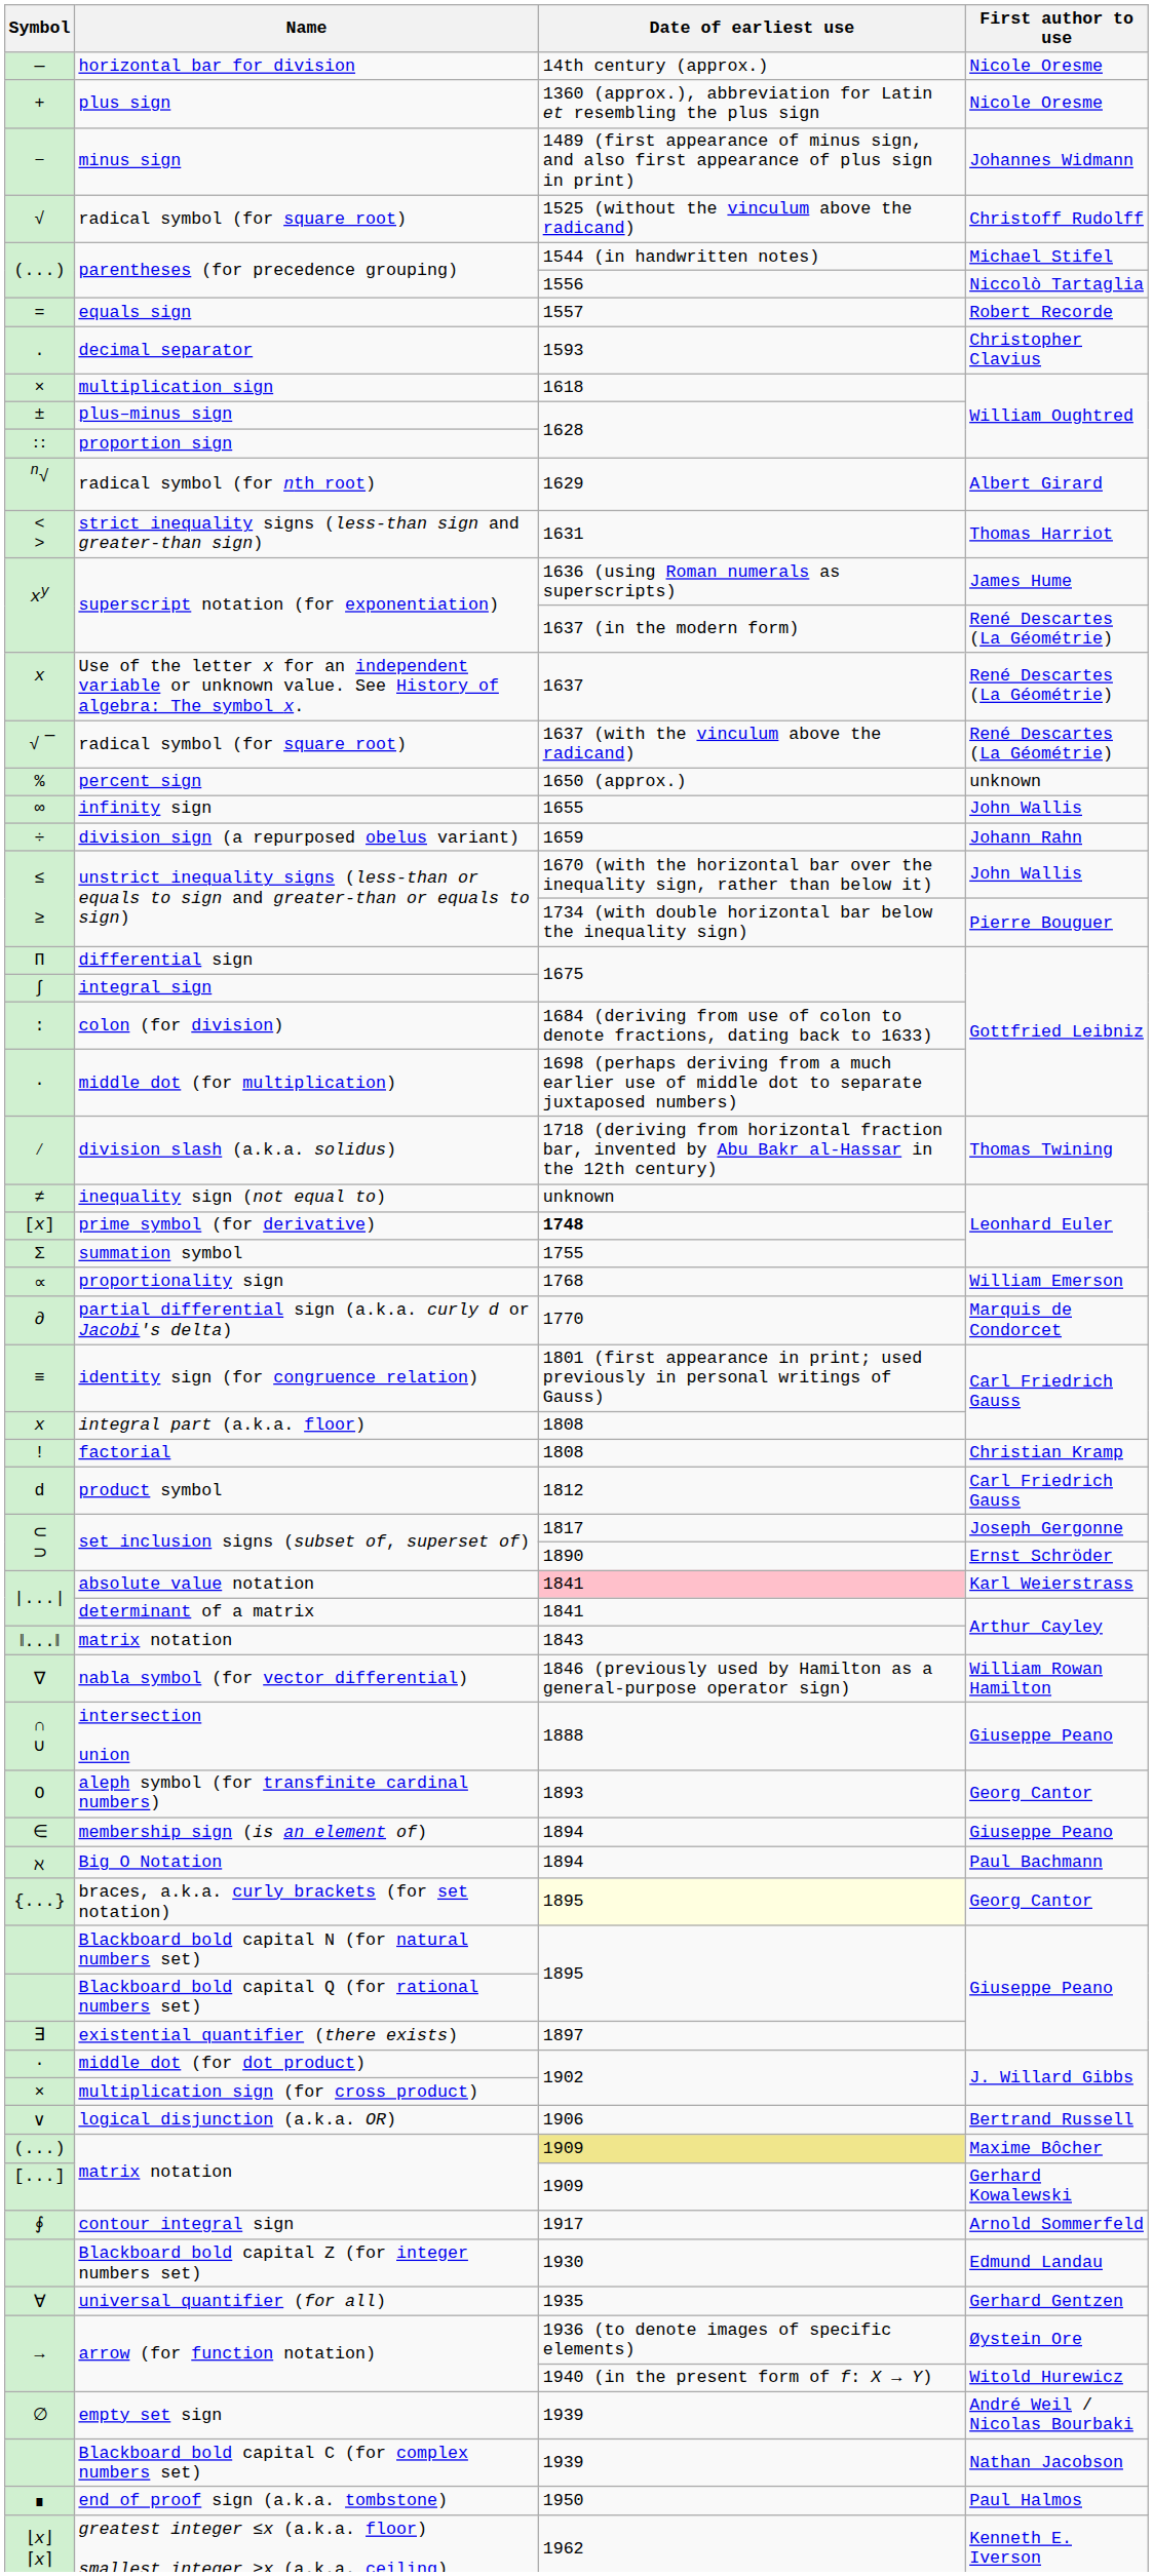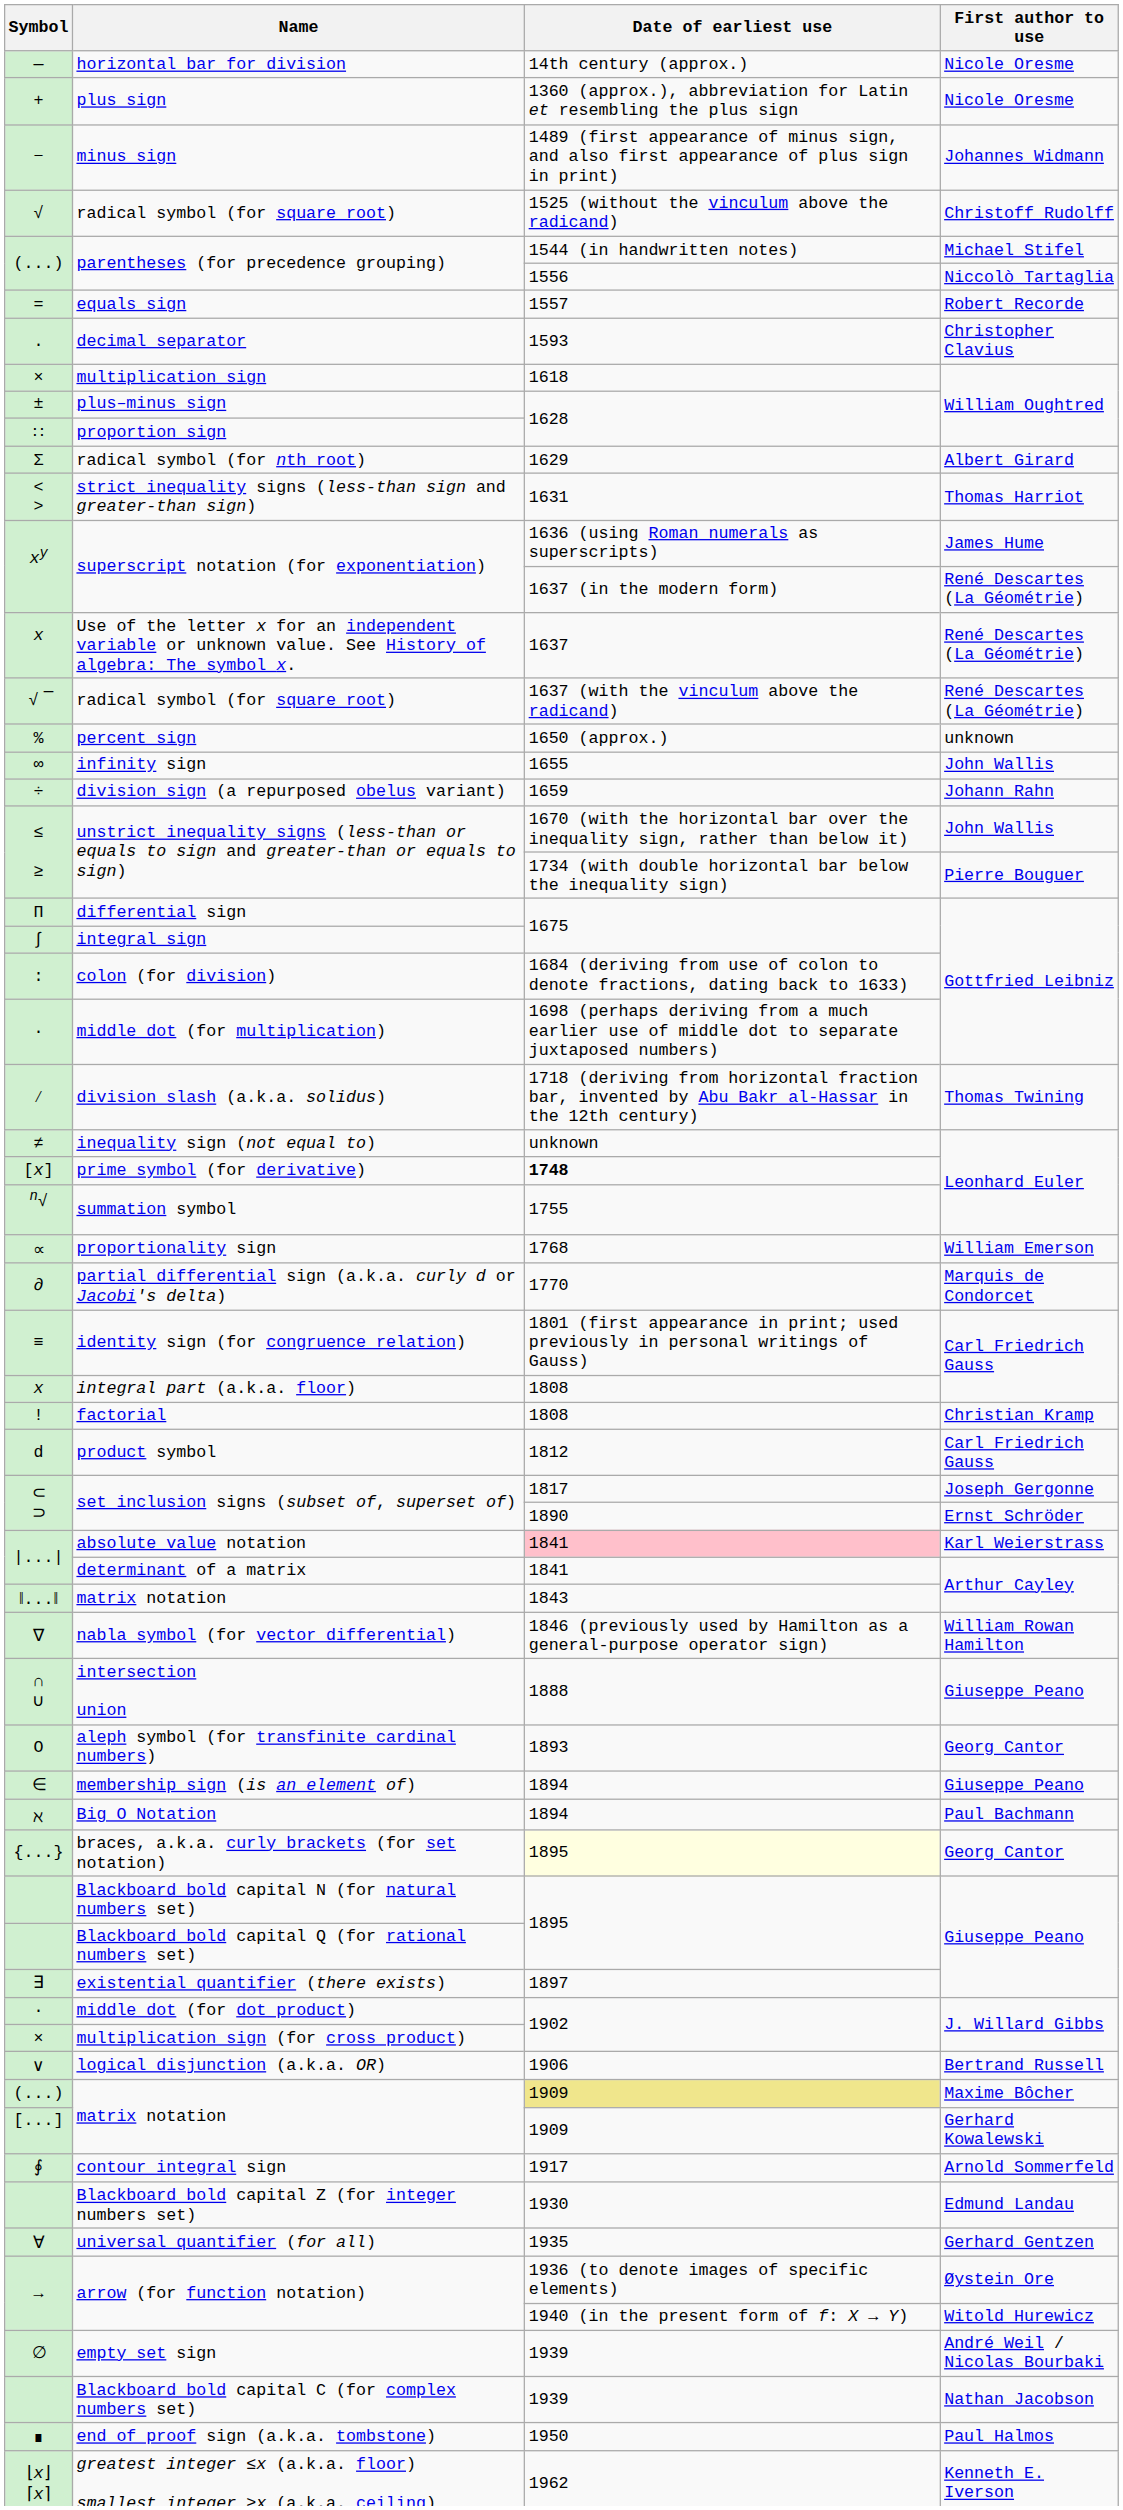radical symbol (for nth root) | Symbol: n√ -> Σ
summation symbol | Symbol: Σ -> n√
